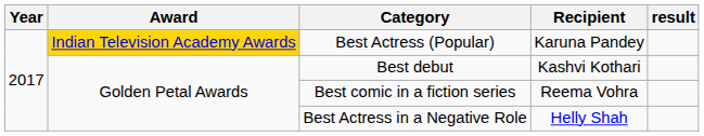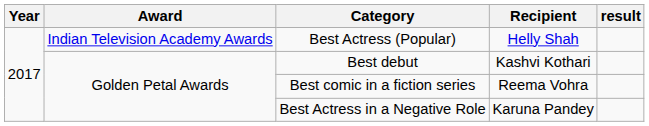Best Actress (Popular) | Award: gold background -> no background
Best Actress (Popular) | Recipient: Karuna Pandey -> Helly Shah
Best Actress in a Negative Role | Recipient: Helly Shah -> Karuna Pandey
